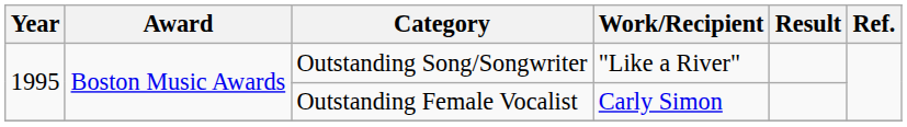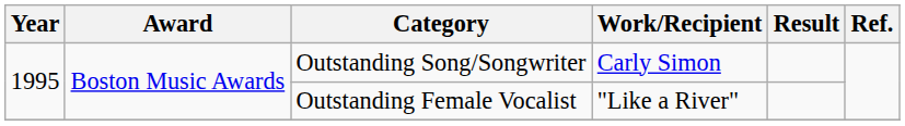Outstanding Song/Songwriter | Work/Recipient: "Like a River" -> Carly Simon
Outstanding Female Vocalist | Work/Recipient: Carly Simon -> "Like a River"
